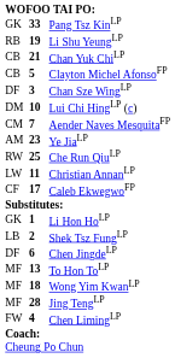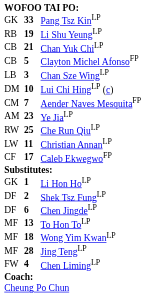Chan Sze WingLP | column 1: DF -> LB
Shek Tsz FungLP | column 1: LB -> DF
